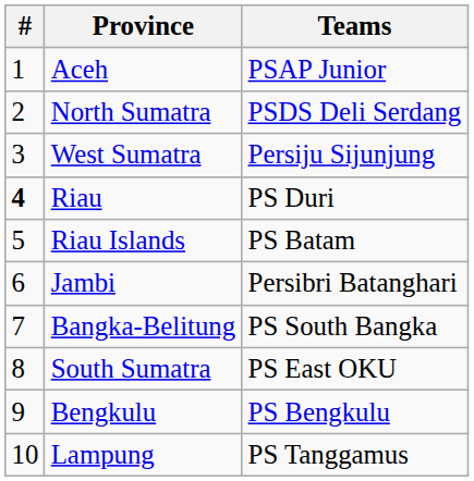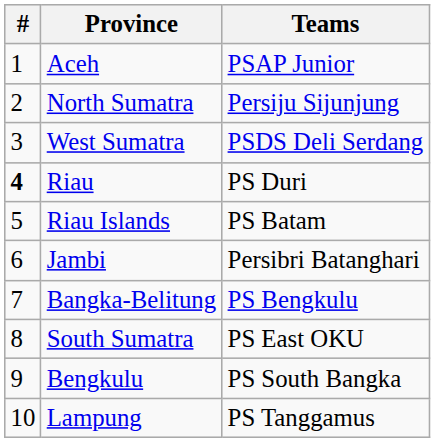North Sumatra | Teams: PSDS Deli Serdang -> Persiju Sijunjung
West Sumatra | Teams: Persiju Sijunjung -> PSDS Deli Serdang
Bangka-Belitung | Teams: PS South Bangka -> PS Bengkulu
Bengkulu | Teams: PS Bengkulu -> PS South Bangka
